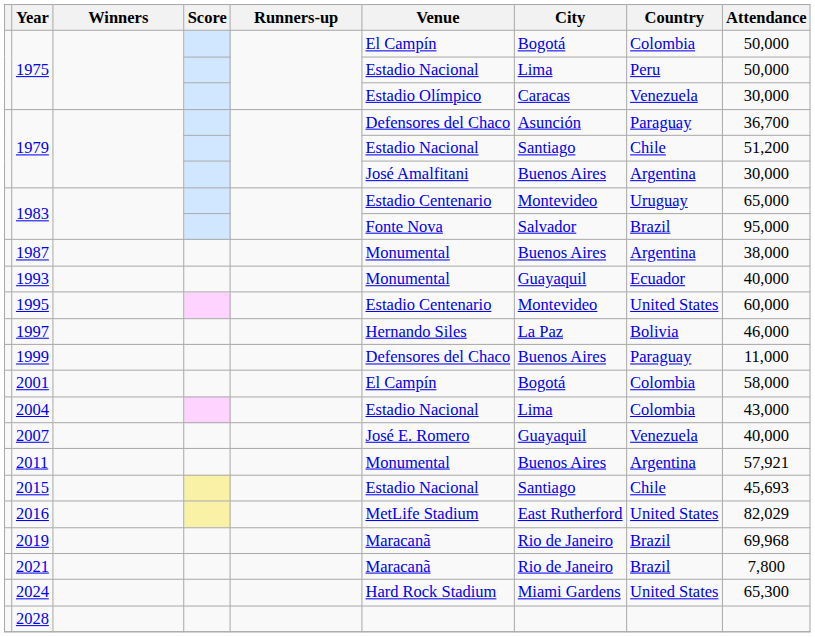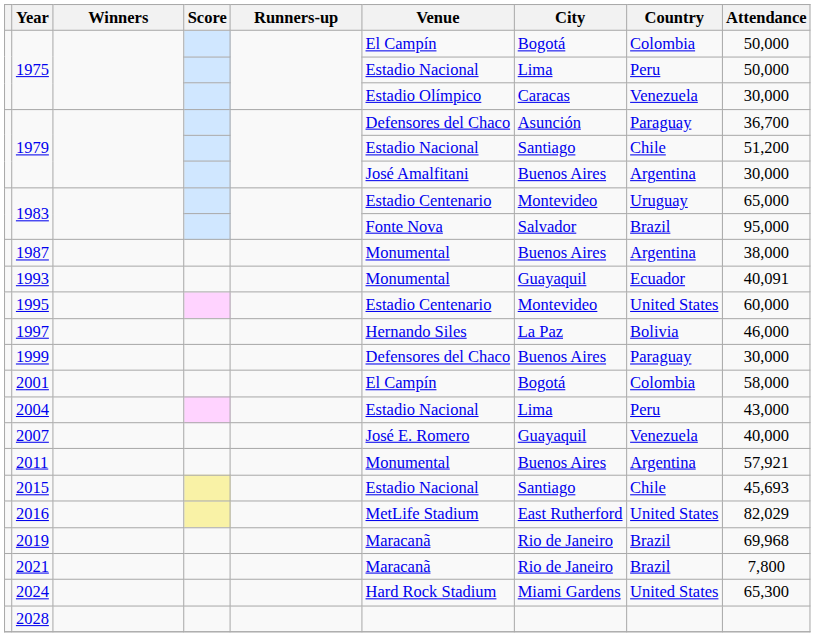1993 | Attendance: 40,000 -> 40,091
1999 | Attendance: 11,000 -> 30,000
2004 | Country: Colombia -> Peru
